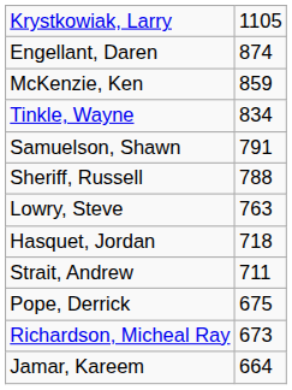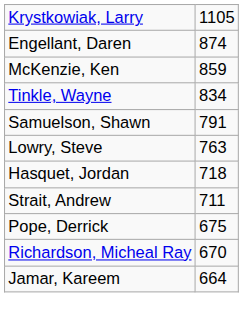- row: Sheriff, Russell | 788
Richardson, Micheal Ray | column 2: 673 -> 670
